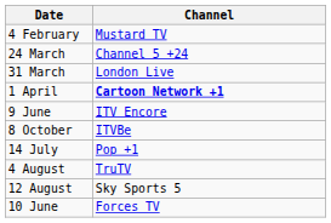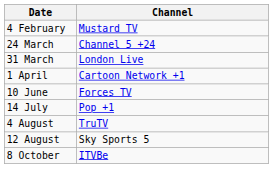1 April | Channel: bold -> normal
- row: 9 June | ITV Encore
rows swapped: 10 June <-> 8 October
